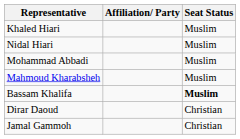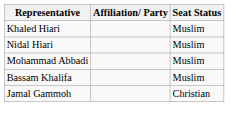- row: Mahmoud Kharabsheh | Muslim
Bassam Khalifa | Seat Status: bold -> normal
- row: Dirar Daoud | Christian
